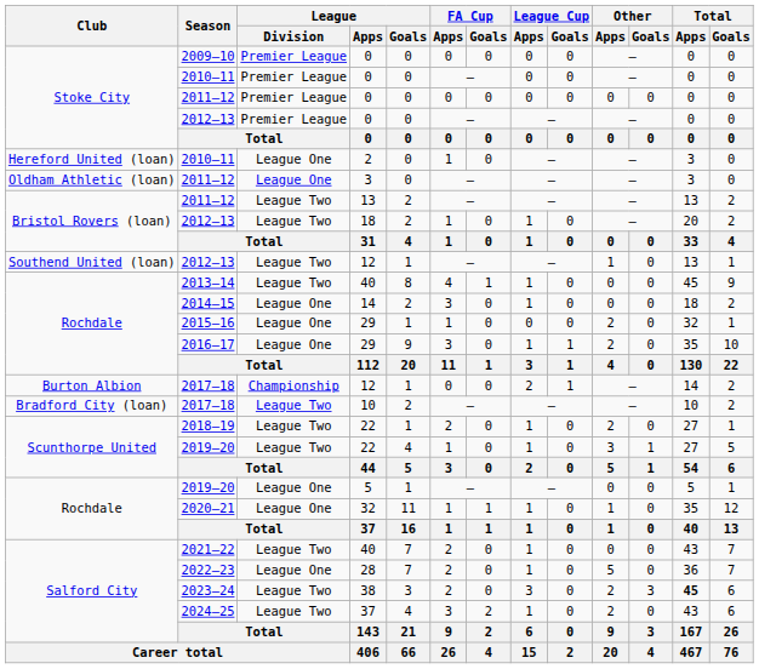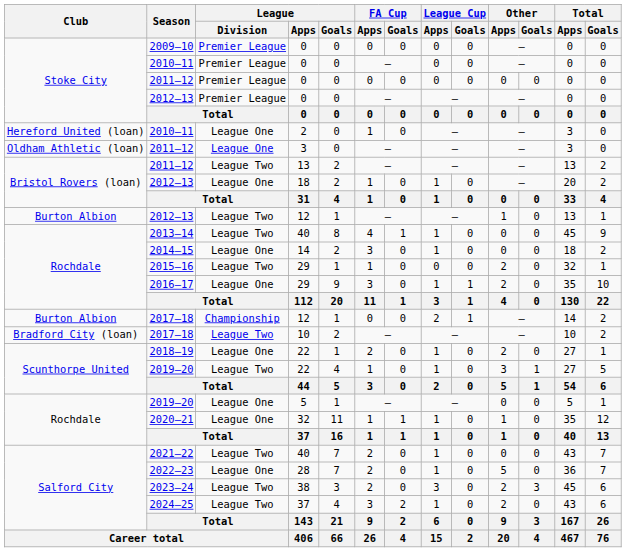2012–13 / 18 | League / Division: League Two -> League One
2012–13 / 12 | Club: Southend United (loan) -> Burton Albion
2015–16 | League / Division: League One -> League Two
2018–19 | League / Division: League Two -> League One
2023–24 | Total / Apps: bold -> normal
